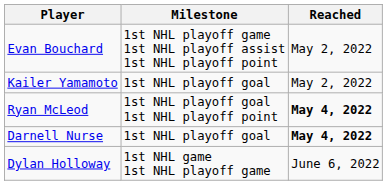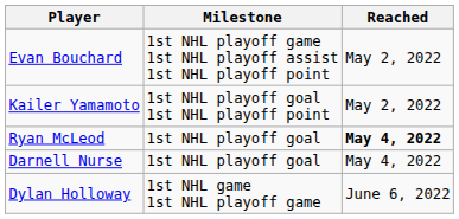Kailer Yamamoto | Milestone: 1st NHL playoff goal -> 1st NHL playoff goal 1st NHL playoff point
Ryan McLeod | Milestone: 1st NHL playoff goal 1st NHL playoff point -> 1st NHL playoff goal
Darnell Nurse | Reached: bold -> normal
